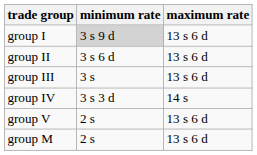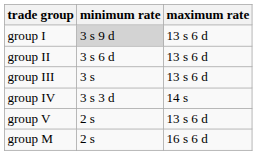group M | maximum rate: 13 s 6 d -> 16 s 6 d
